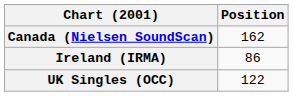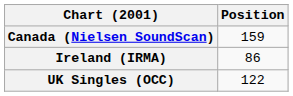Canada (Nielsen SoundScan) | Position: 162 -> 159
